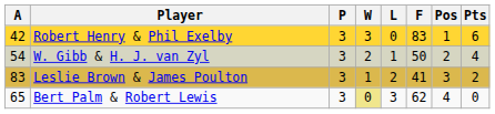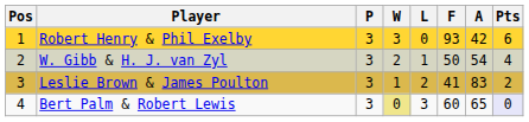columns swapped: Pos <-> A
Robert Henry & Phil Exelby | F: 83 -> 93
Bert Palm & Robert Lewis | F: 62 -> 60
Bert Palm & Robert Lewis | Pts: no background -> lavender background
